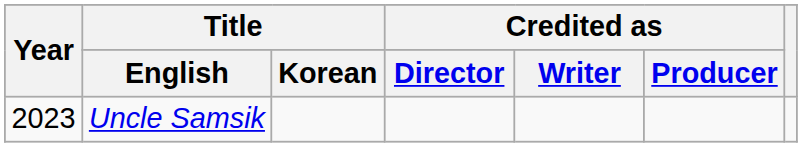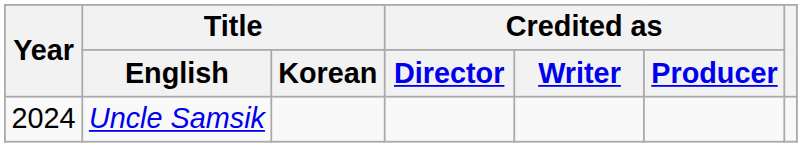Uncle Samsik | Year: 2023 -> 2024
